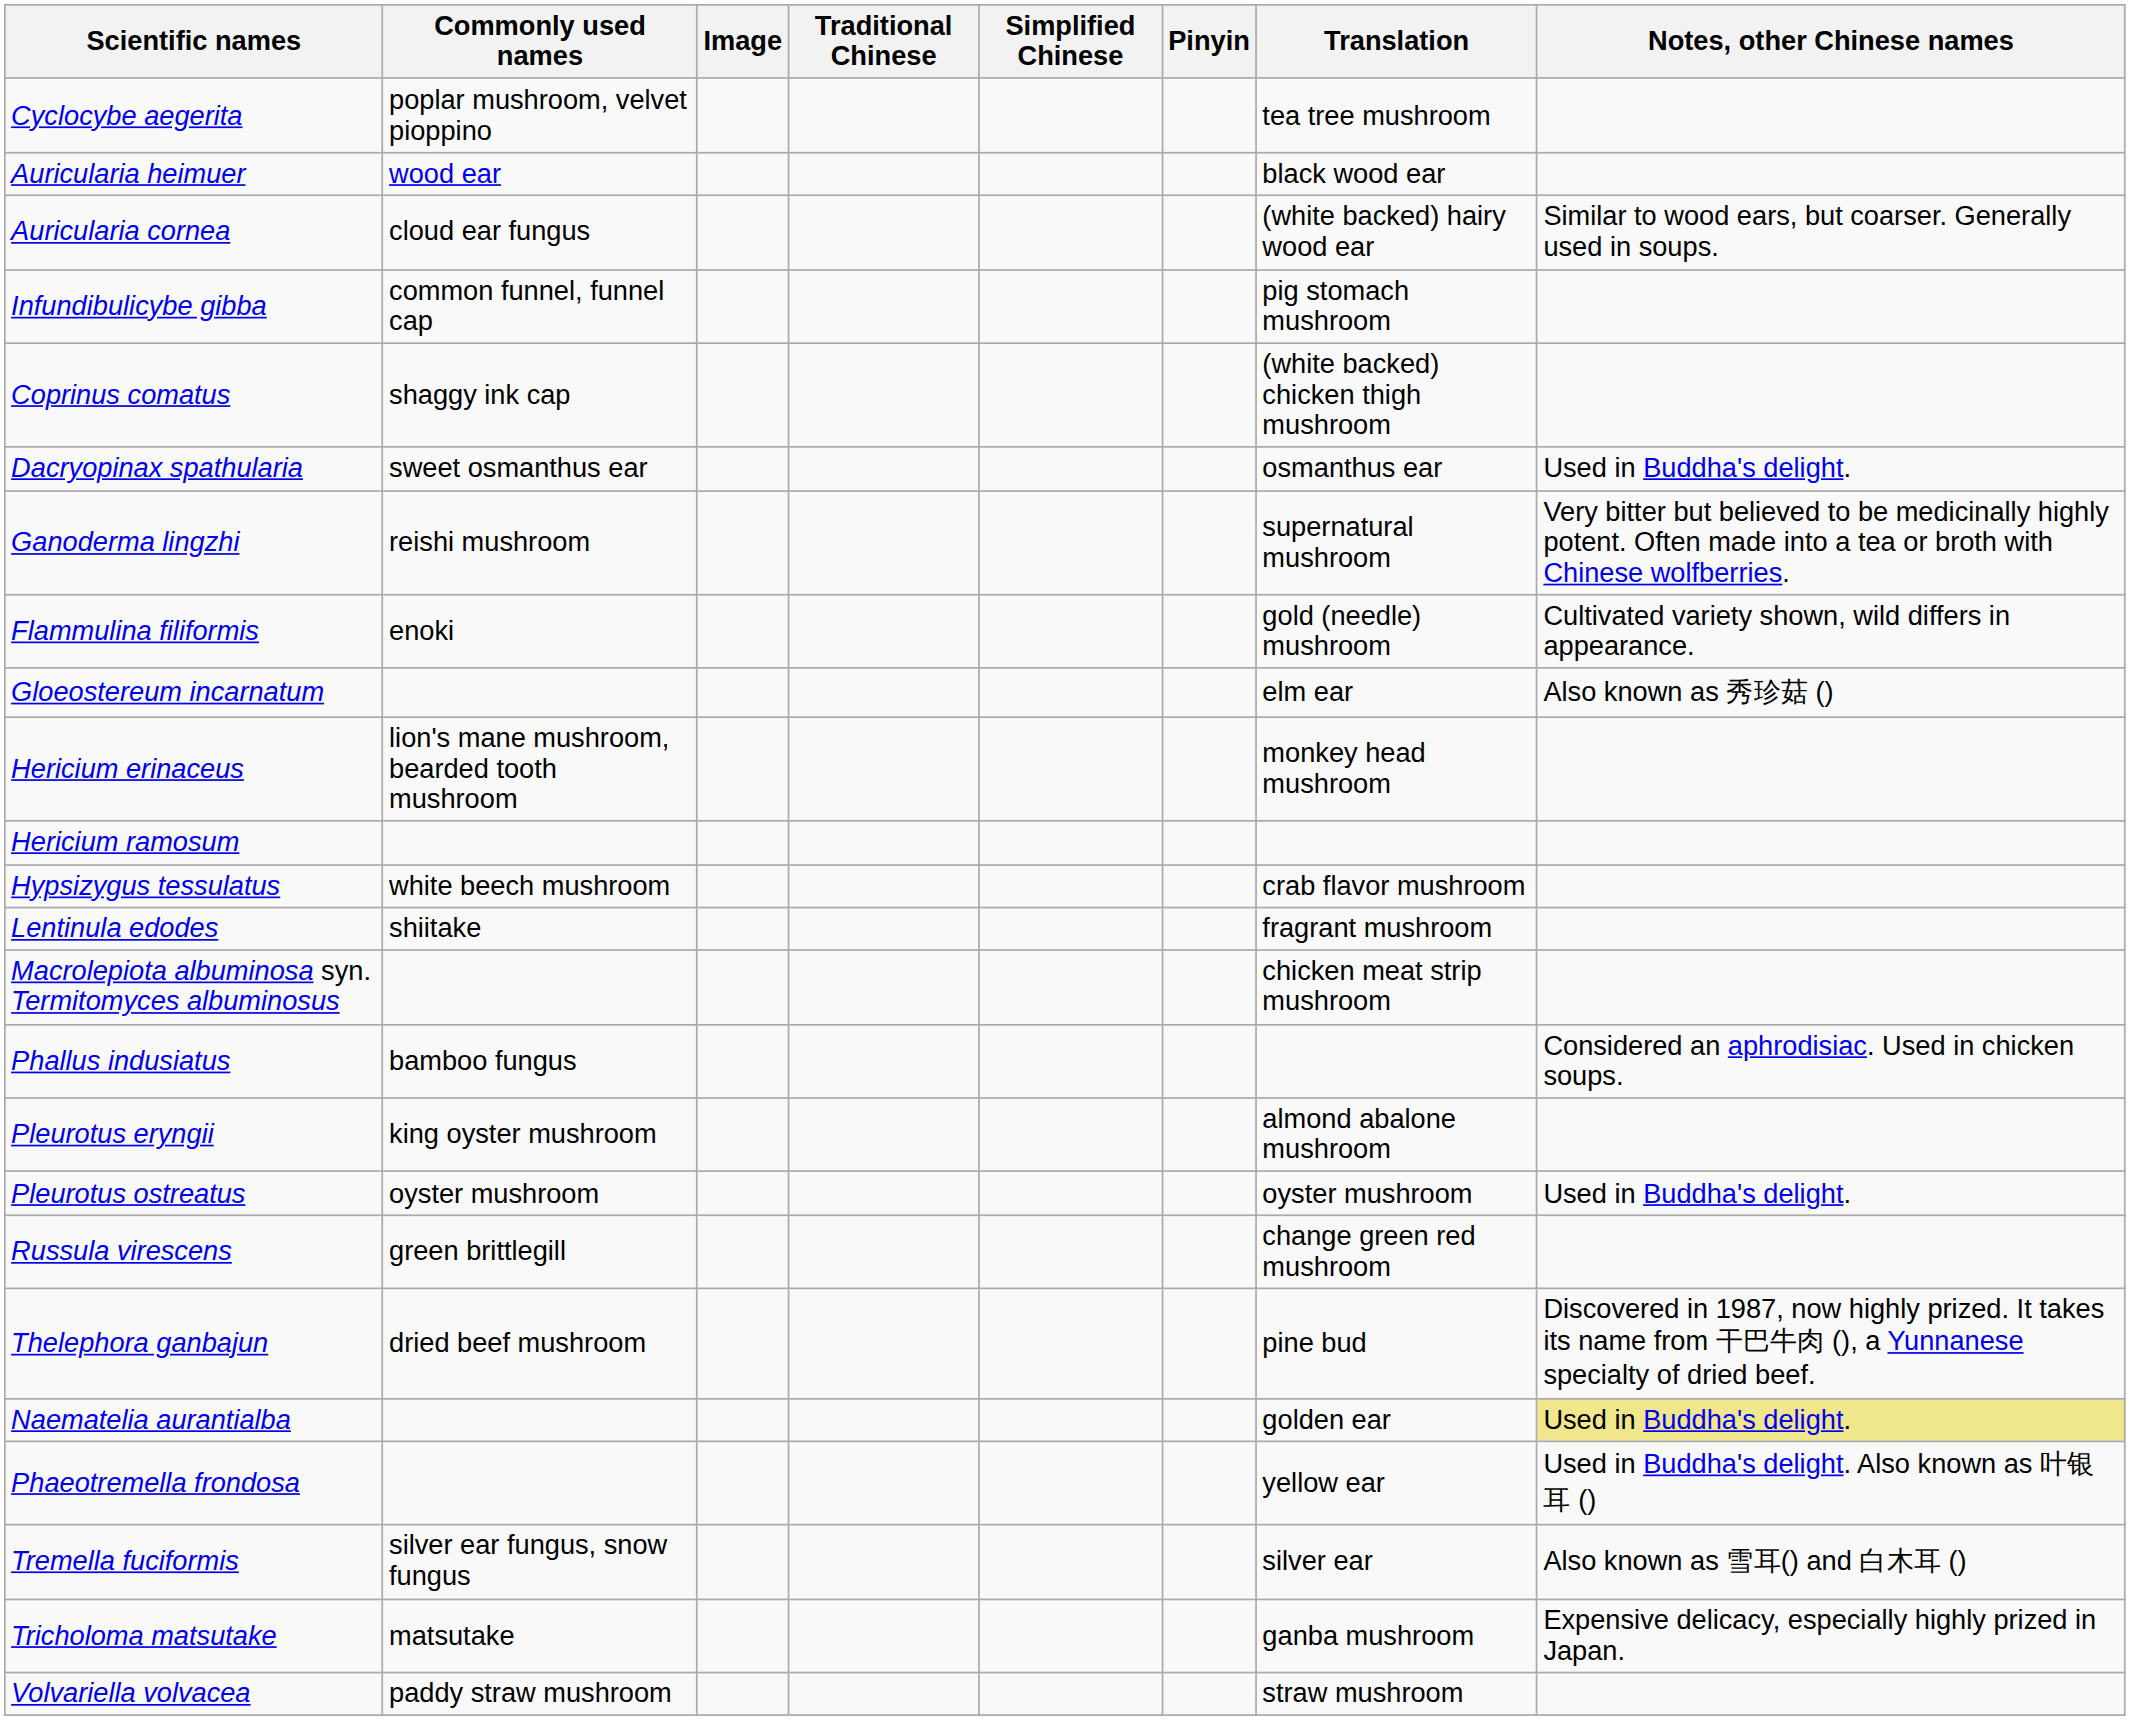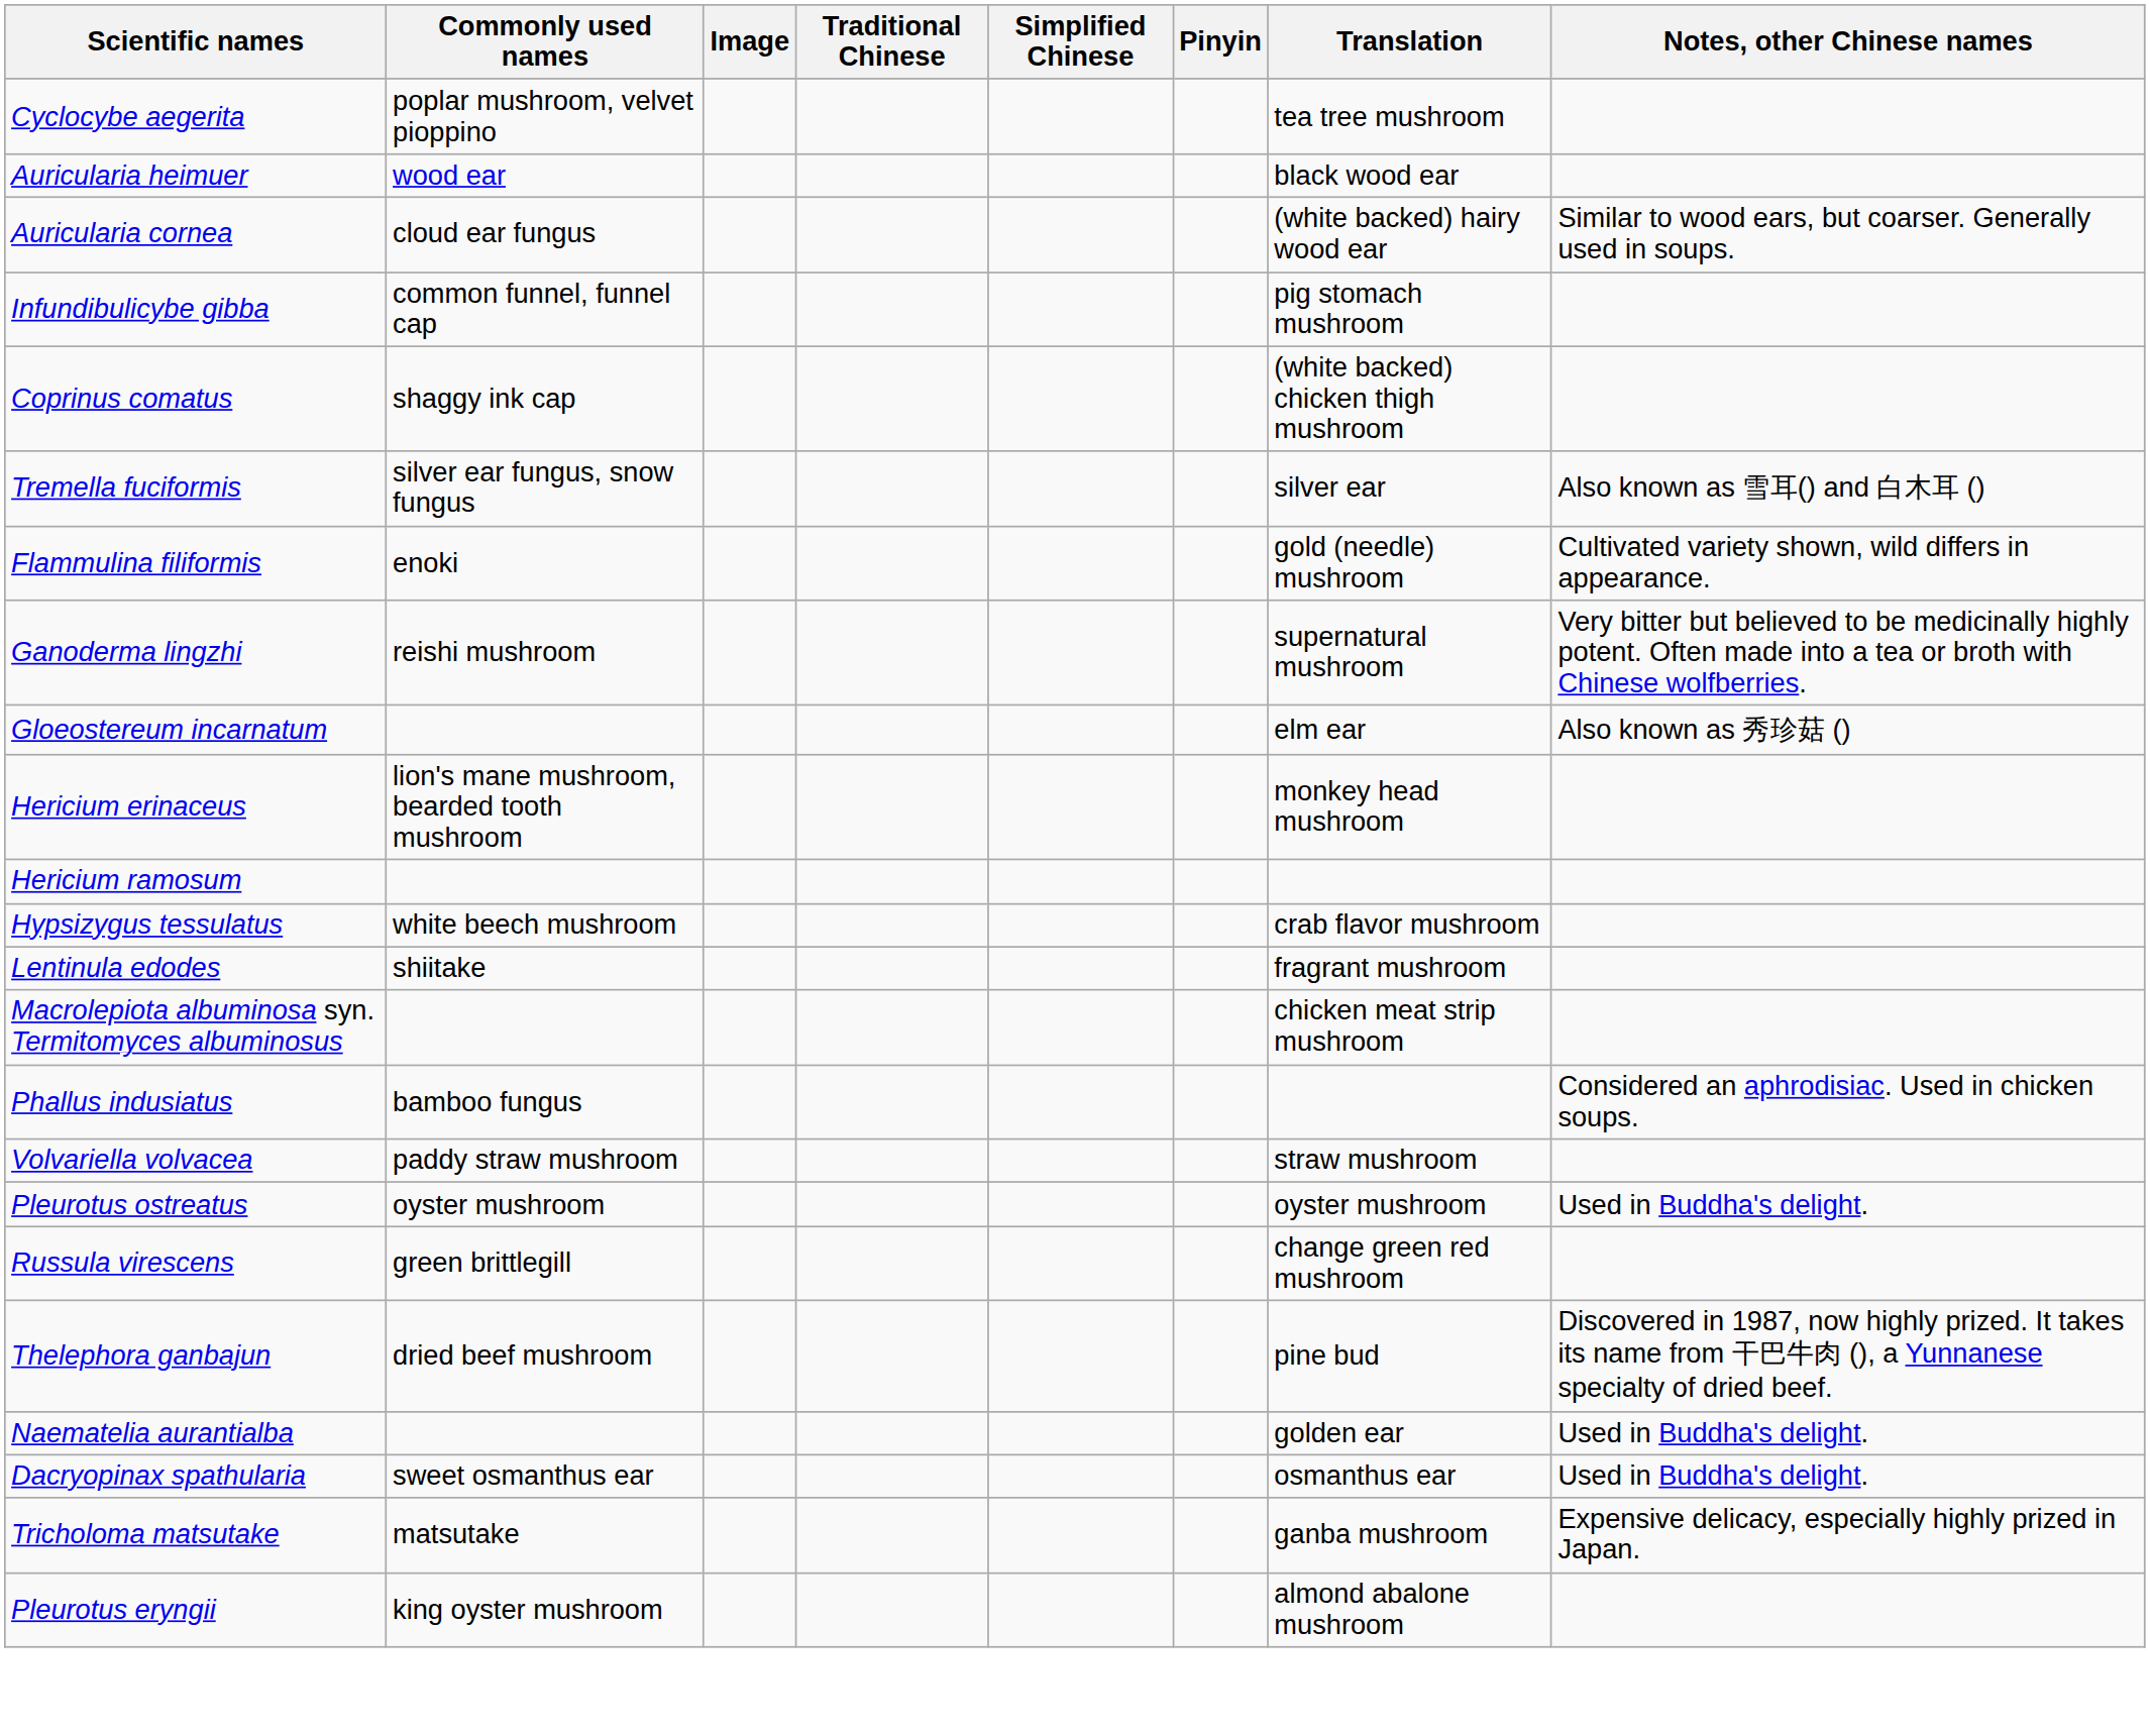rows swapped: Dacryopinax spathularia <-> Tremella fuciformis
rows swapped: Flammulina filiformis <-> Ganoderma lingzhi
rows swapped: Pleurotus eryngii <-> Volvariella volvacea
Naematelia aurantialba | Notes, other Chinese names: khaki background -> no background
- row: Phaeotremella frondosa | yellow ear | Used in Buddha's delight. Also known as 叶银耳 ()
